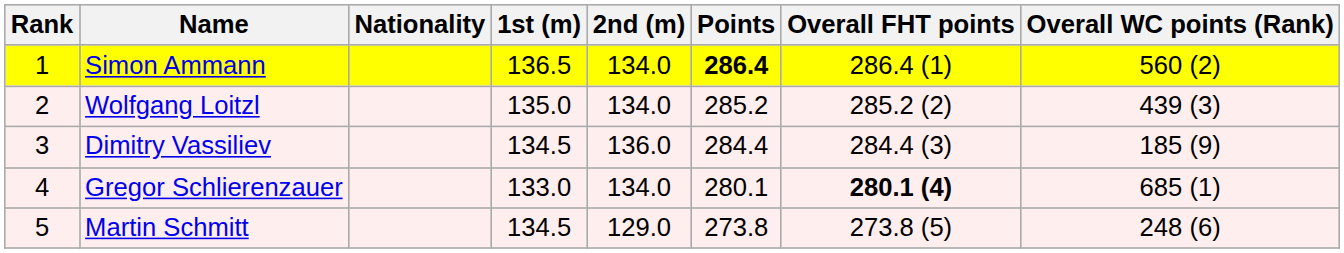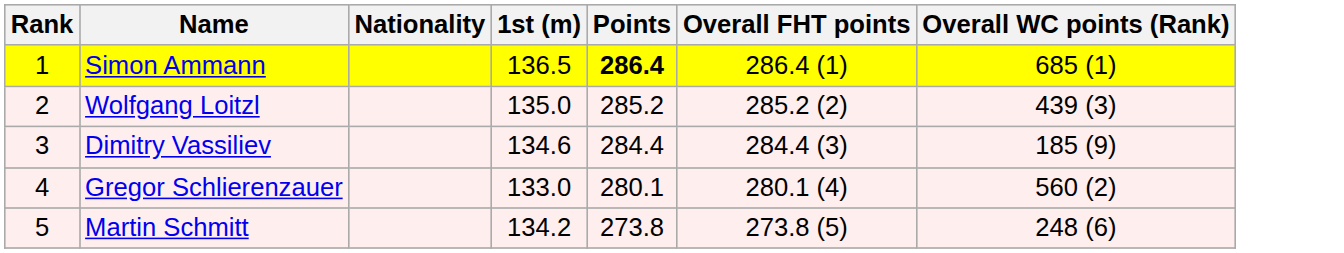- column: 2nd (m) | 134.0 | 134.0 | 136.0 | 134.0 | 129.0
Simon Ammann | Overall WC points (Rank): 560 (2) -> 685 (1)
Dimitry Vassiliev | 1st (m): 134.5 -> 134.6
Gregor Schlierenzauer | Overall FHT points: bold -> normal
Gregor Schlierenzauer | Overall WC points (Rank): 685 (1) -> 560 (2)
Martin Schmitt | 1st (m): 134.5 -> 134.2
